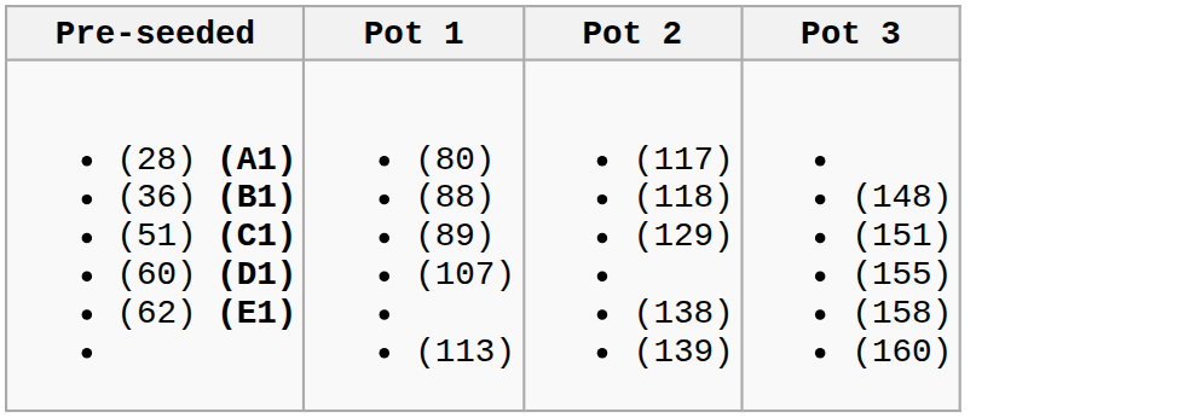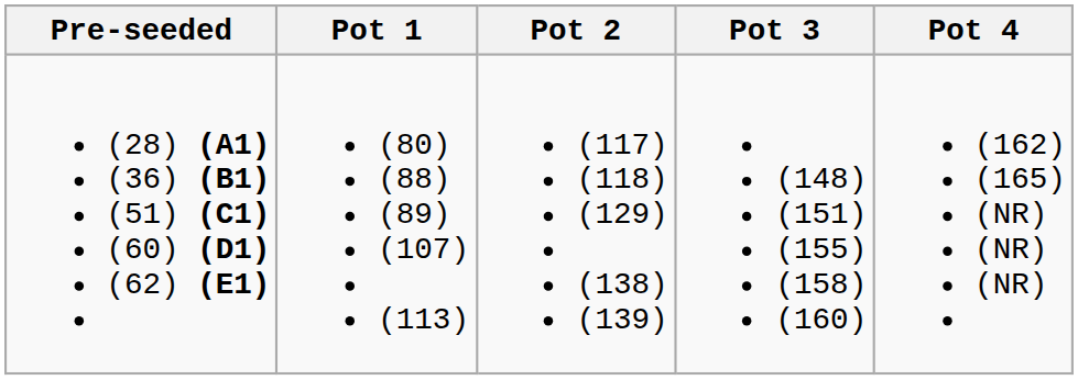+ column: Pot 4 | (162) (165) (NR) (NR) (NR)
